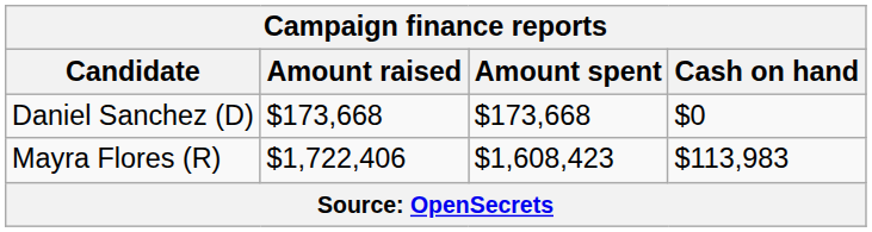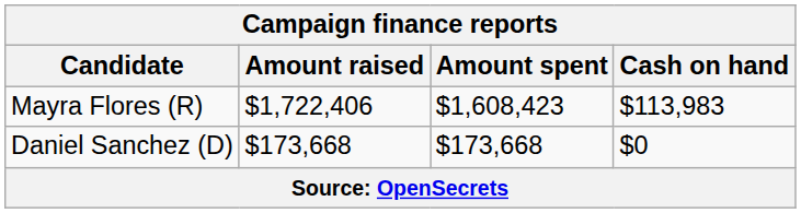rows swapped: Mayra Flores (R) <-> Daniel Sanchez (D)
